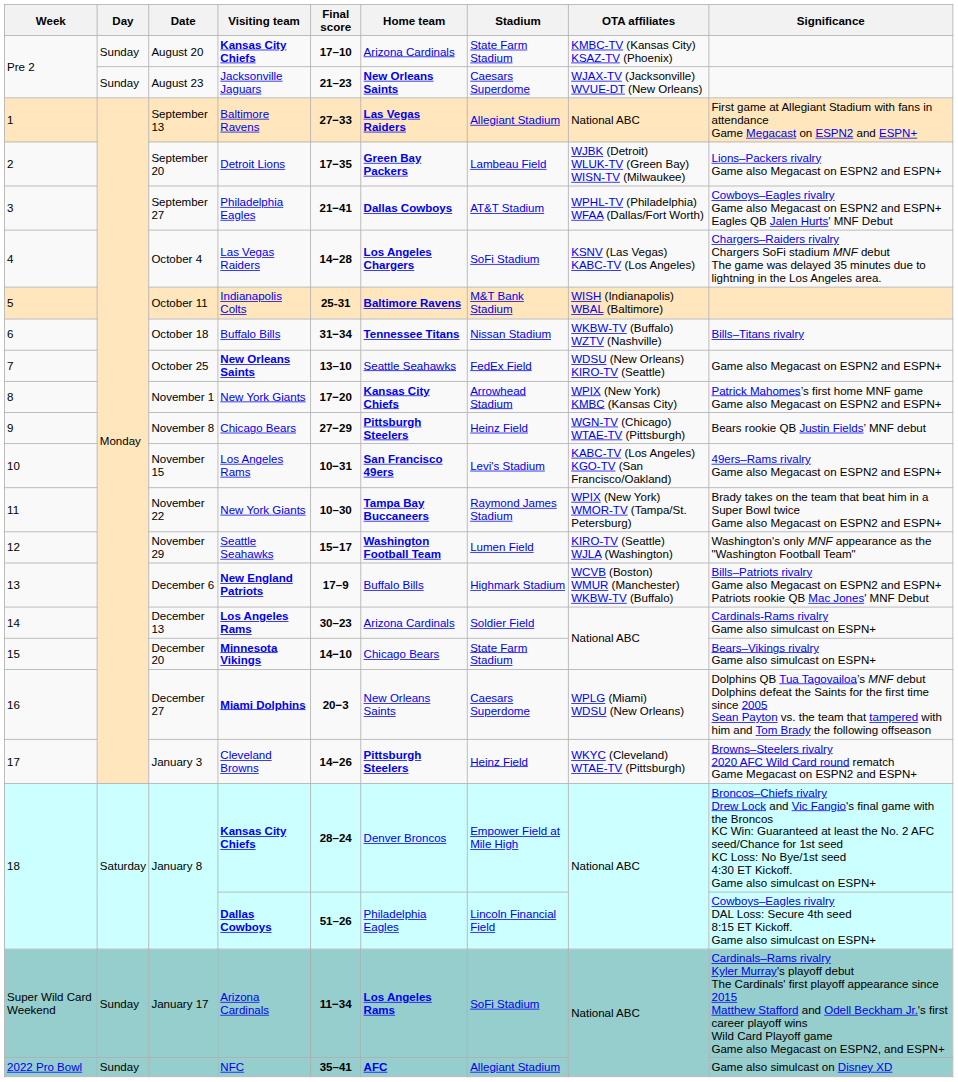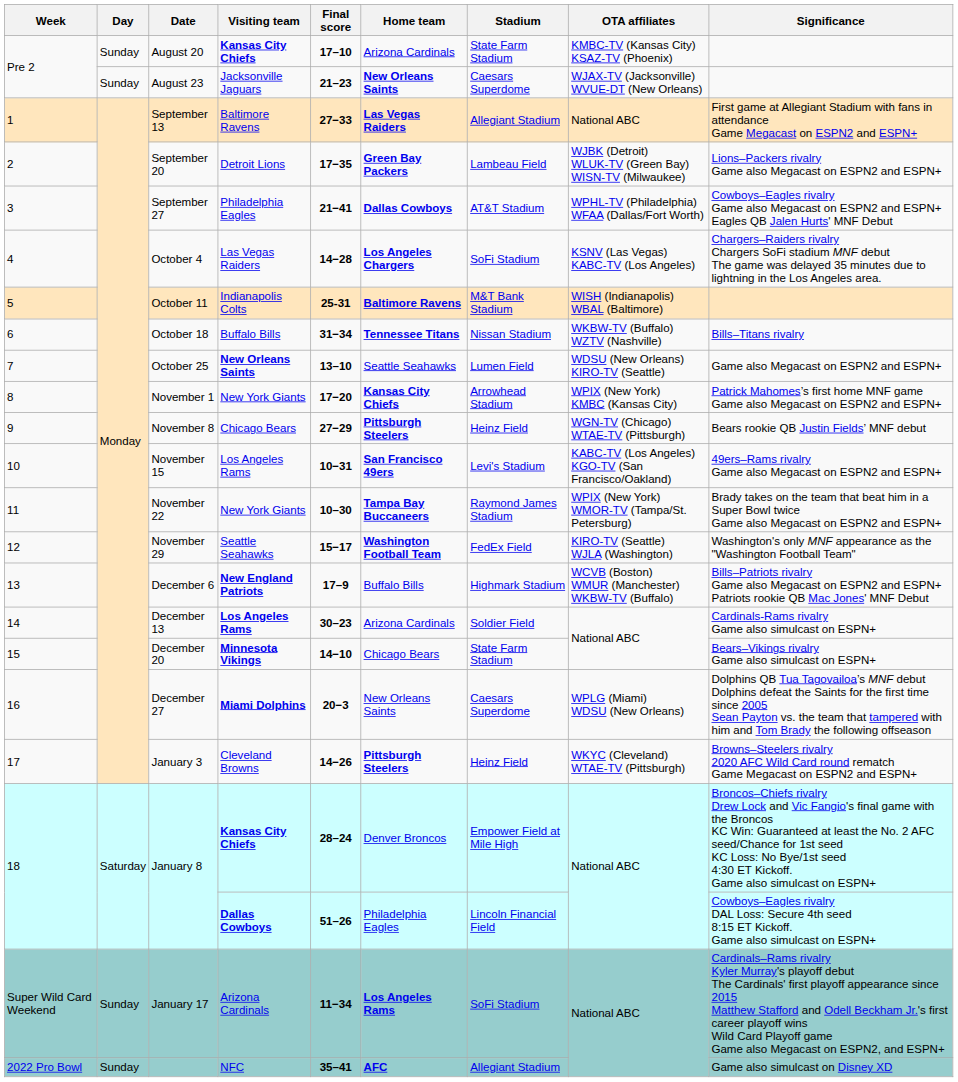October 25 | Stadium: FedEx Field -> Lumen Field
November 29 | Stadium: Lumen Field -> FedEx Field
